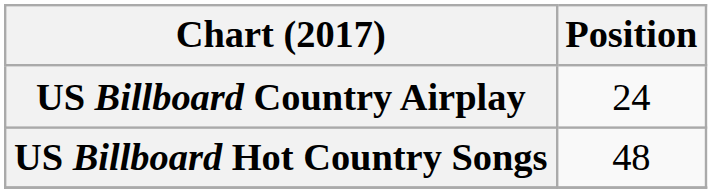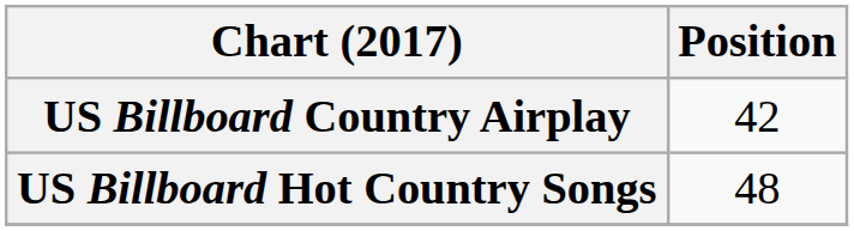US Billboard Country Airplay | Position: 24 -> 42
